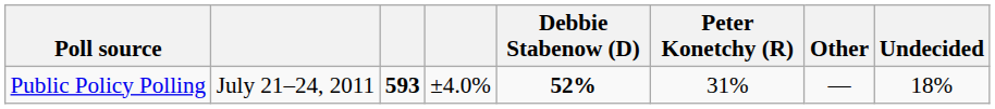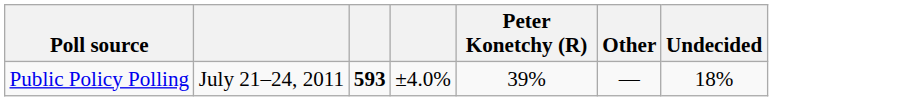- column: Debbie Stabenow (D) | 52%
Public Policy Polling | Peter Konetchy (R): 31% -> 39%
